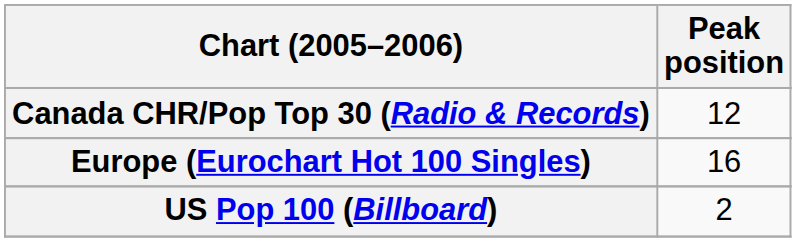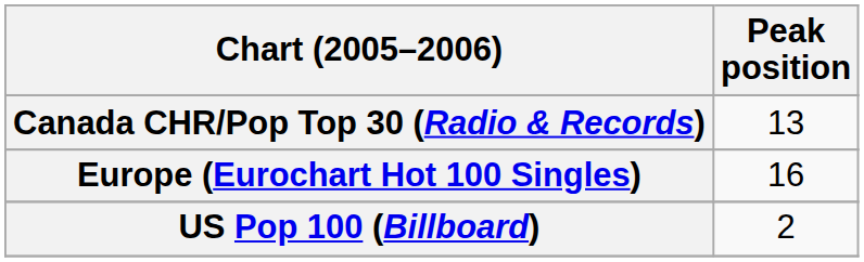Canada CHR/Pop Top 30 (Radio & Records) | Peak position: 12 -> 13
